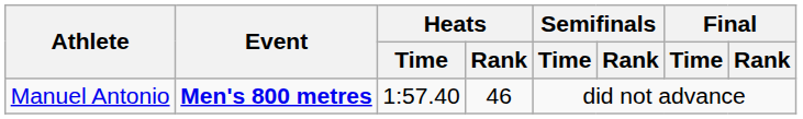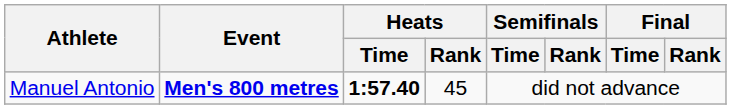Manuel Antonio | Heats / Time: normal -> bold
Manuel Antonio | Heats / Rank: 46 -> 45
